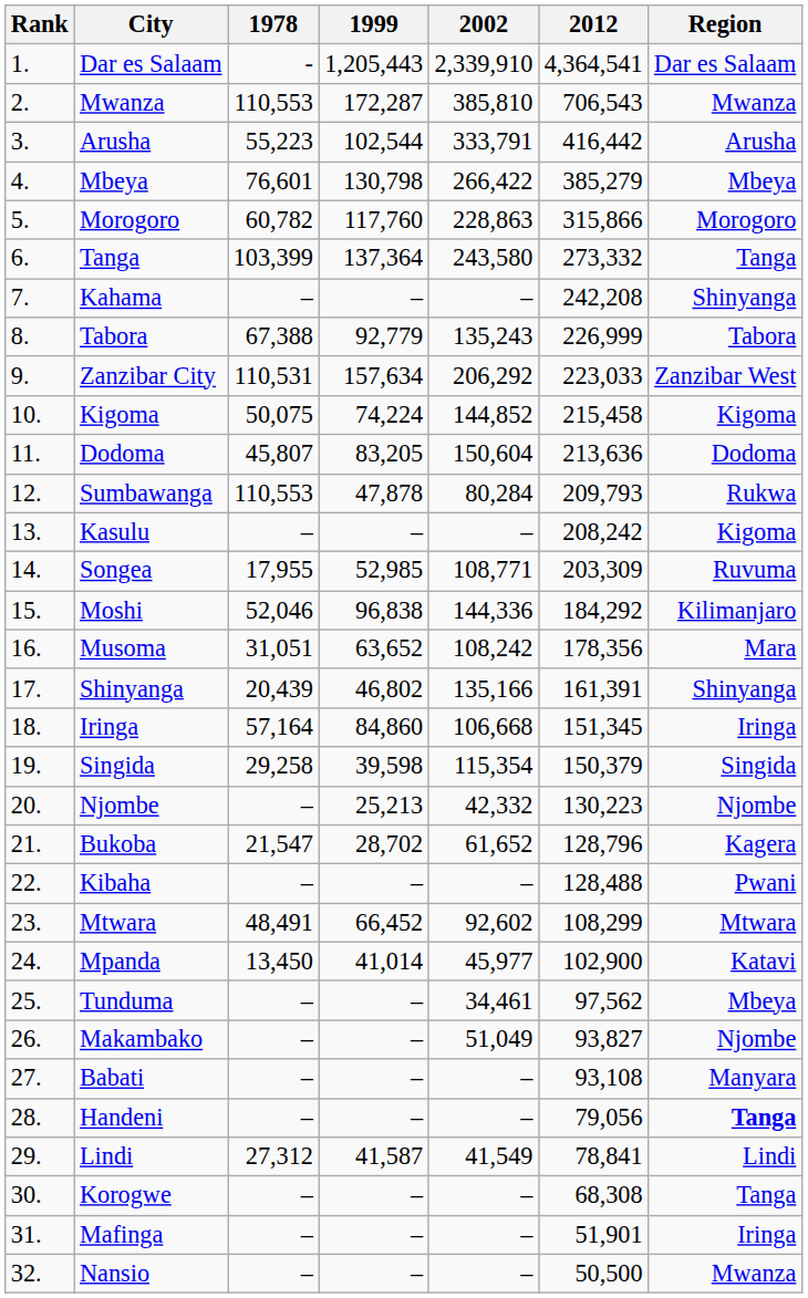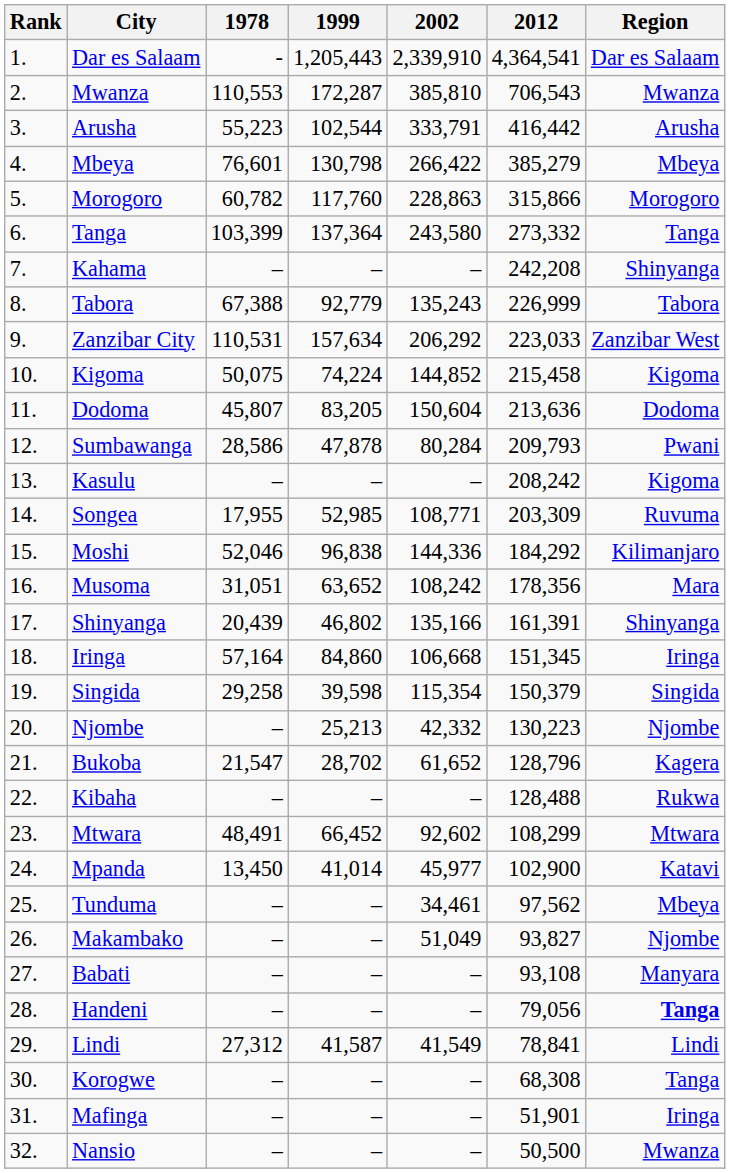Sumbawanga | 1978: 110,553 -> 28,586
Sumbawanga | Region: Rukwa -> Pwani
Kibaha | Region: Pwani -> Rukwa
